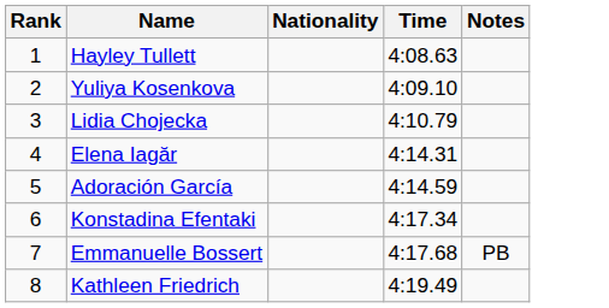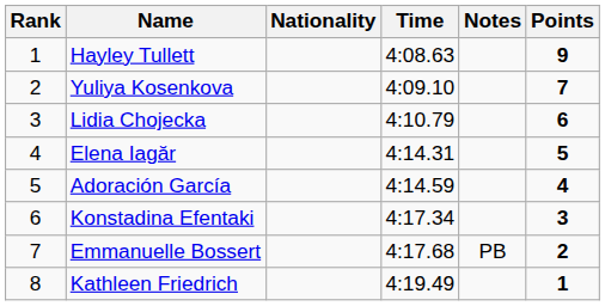+ column: Points | 9 | 7 | 6 | 5 | 4 | 3 | 2 | 1
